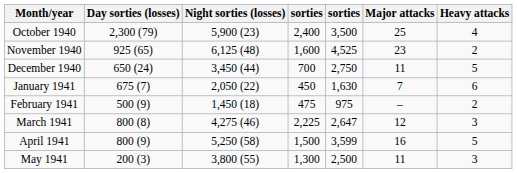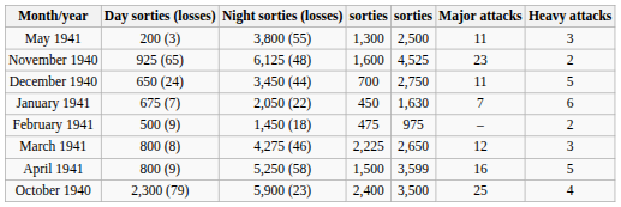rows swapped: October 1940 <-> May 1941
March 1941 | column 5: 2,647 -> 2,650
